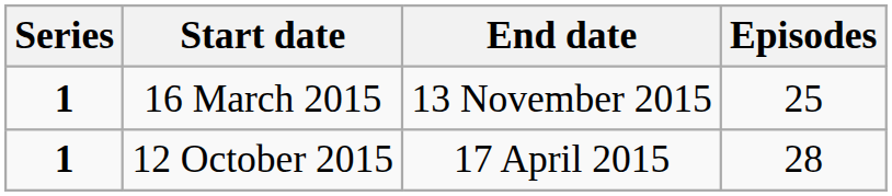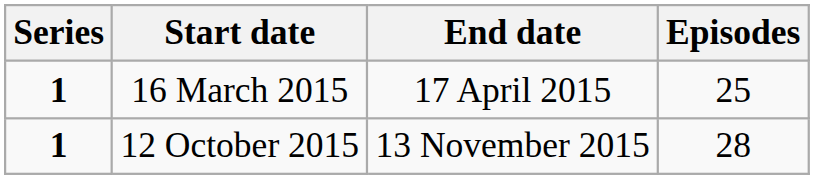16 March 2015 | End date: 13 November 2015 -> 17 April 2015
12 October 2015 | End date: 17 April 2015 -> 13 November 2015
